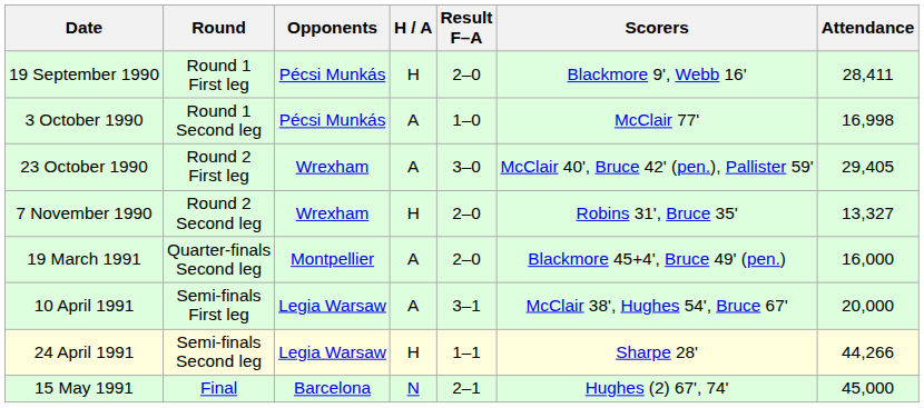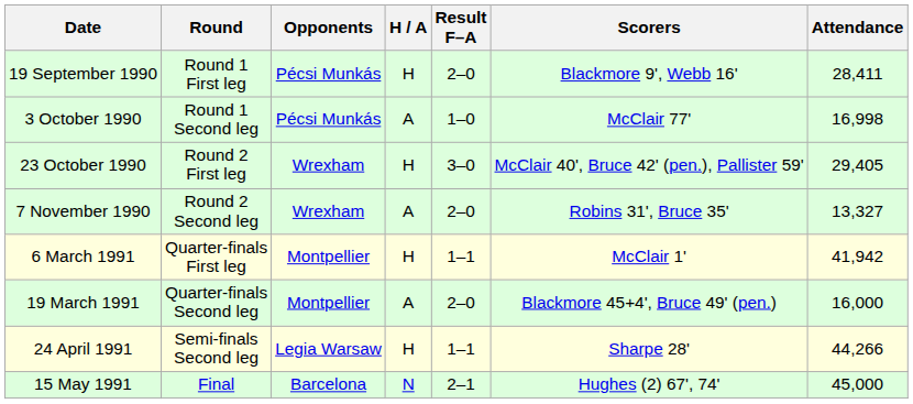23 October 1990 | H / A: A -> H
7 November 1990 | H / A: H -> A
+ row: 6 March 1991 | Quarter-finals First leg | Montpellier | H | 1–1 | McClair 1' | 41,942
- row: 10 April 1991 | Semi-finals First leg | Legia Warsaw | A | 3–1 | McClair 38', Hughes 54', Bruce 67' | 20,000
